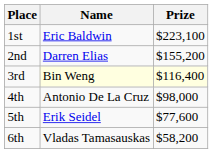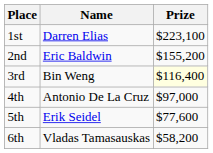1st | Name: Eric Baldwin -> Darren Elias
2nd | Name: Darren Elias -> Eric Baldwin
3rd | Name: lightyellow background -> no background
4th | Prize: $98,000 -> $97,000
